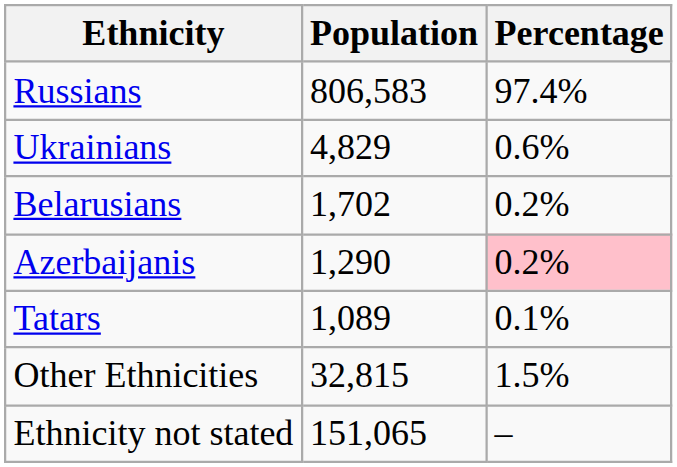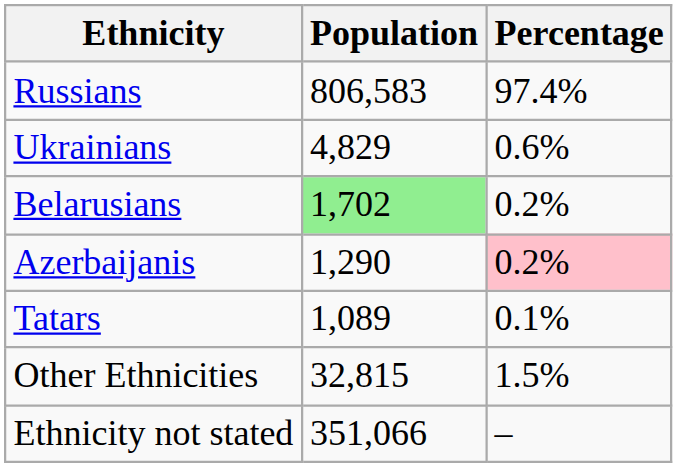Belarusians | Population: no background -> lightgreen background
Ethnicity not stated | Population: 151,065 -> 351,066
